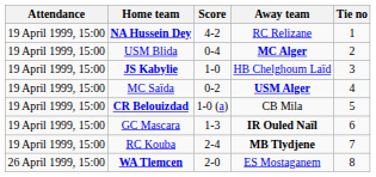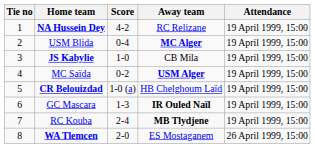columns swapped: Tie no <-> Attendance
JS Kabylie | Away team: HB Chelghoum Laïd -> CB Mila
CR Belouizdad | Away team: CB Mila -> HB Chelghoum Laïd
